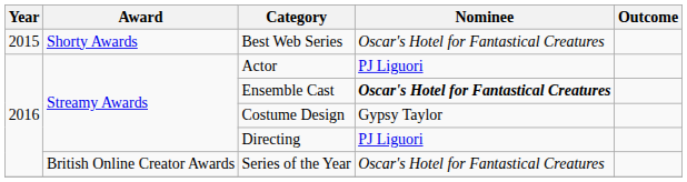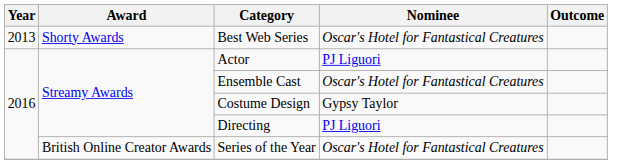Best Web Series | Year: 2015 -> 2013
Ensemble Cast | Nominee: bold -> normal
